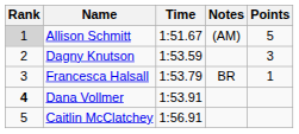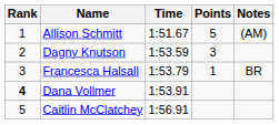columns swapped: Points <-> Notes
Allison Schmitt | Rank: lightgrey background -> no background
